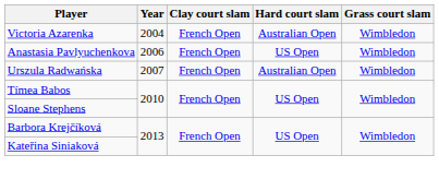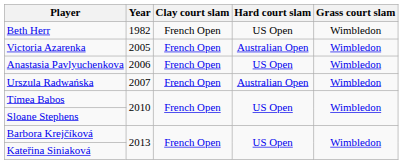+ row: Beth Herr | 1982 | French Open | US Open | Wimbledon
Victoria Azarenka | Year: 2004 -> 2005
